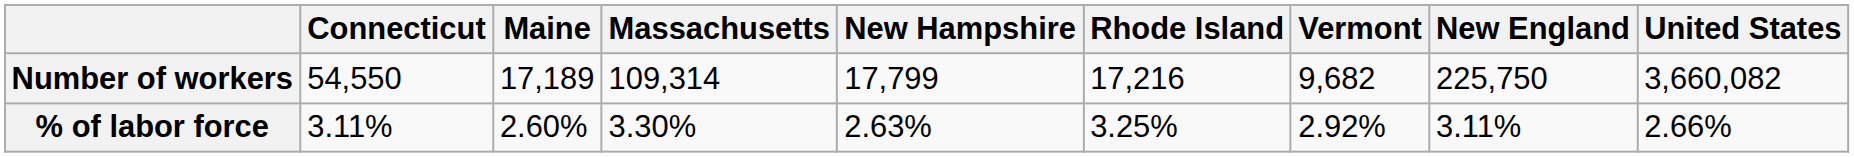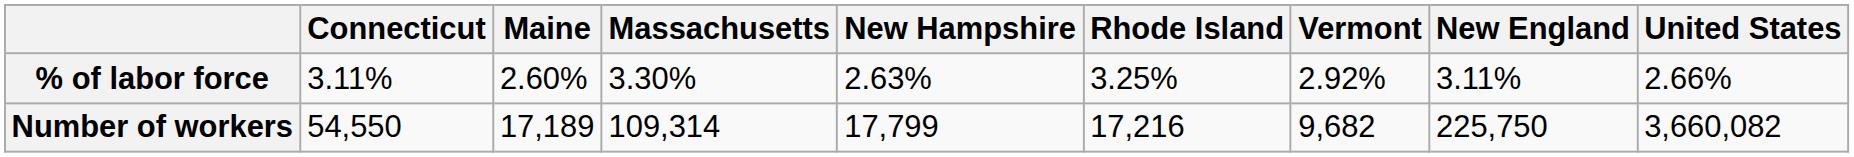rows swapped: Number of workers <-> % of labor force
